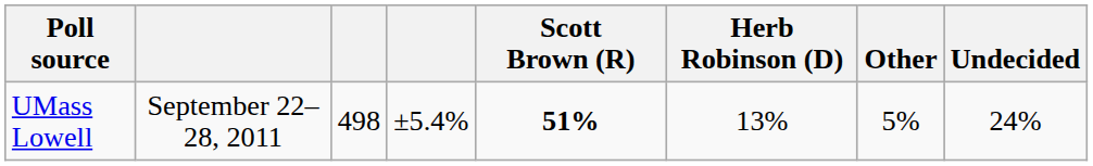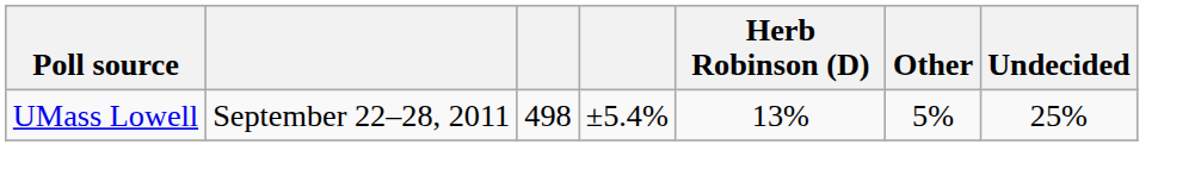- column: Scott Brown (R) | 51%
UMass Lowell | Undecided: 24% -> 25%
